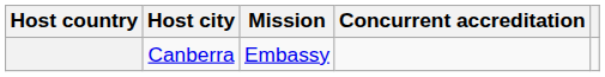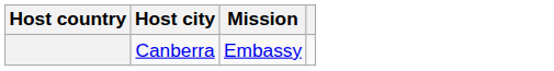- column: Concurrent accreditation
